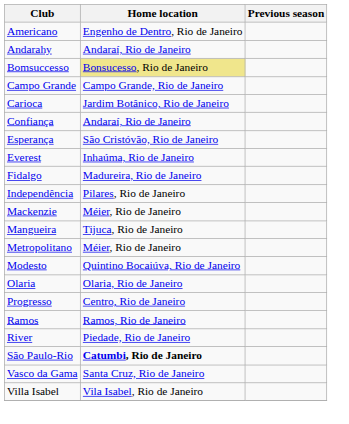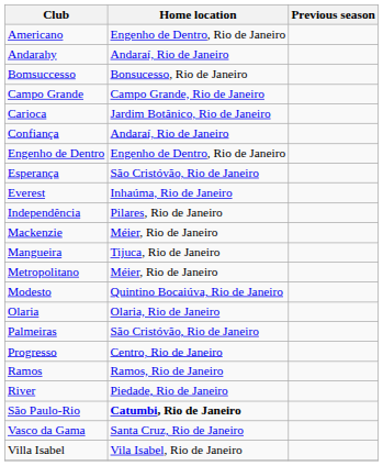Bomsuccesso | Home location: khaki background -> no background
+ row: Engenho de Dentro | Engenho de Dentro, Rio de Janeiro
- row: Fidalgo | Madureira, Rio de Janeiro
+ row: Palmeiras | São Cristóvão, Rio de Janeiro
